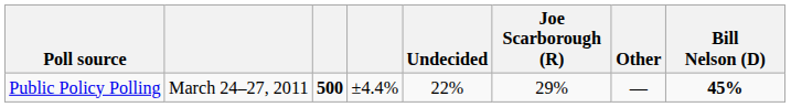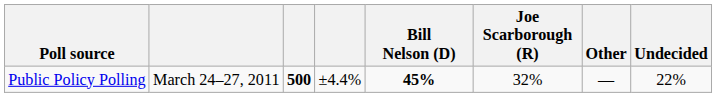columns swapped: Bill Nelson (D) <-> Undecided
Public Policy Polling | Joe Scarborough (R): 29% -> 32%
